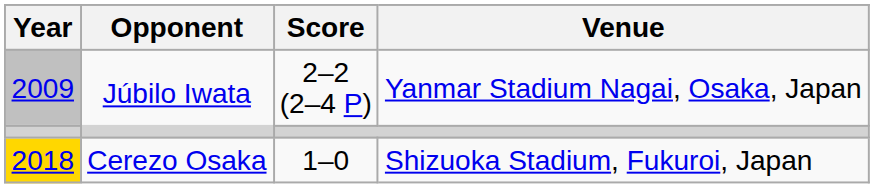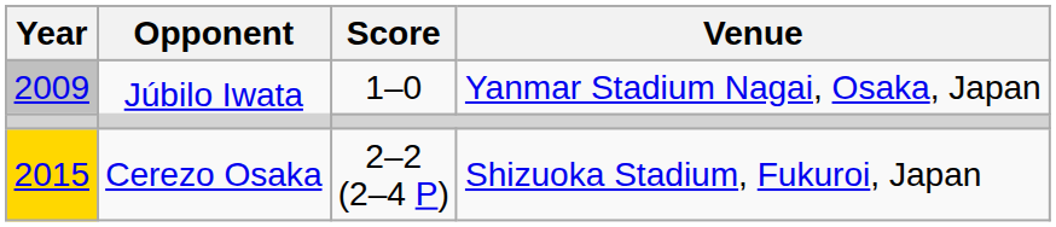Júbilo Iwata | Score: 2–2 (2–4 P) -> 1–0
Cerezo Osaka | Year: 2018 -> 2015
Cerezo Osaka | Score: 1–0 -> 2–2 (2–4 P)
